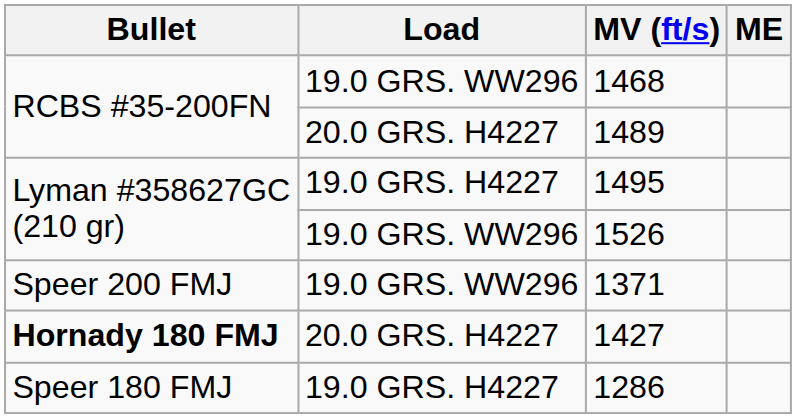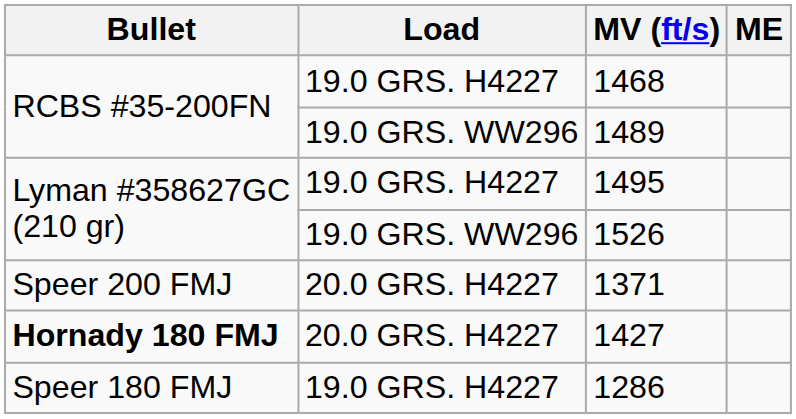1468 | Load: 19.0 GRS. WW296 -> 19.0 GRS. H4227
1489 | Load: 20.0 GRS. H4227 -> 19.0 GRS. WW296
1371 | Load: 19.0 GRS. WW296 -> 20.0 GRS. H4227
